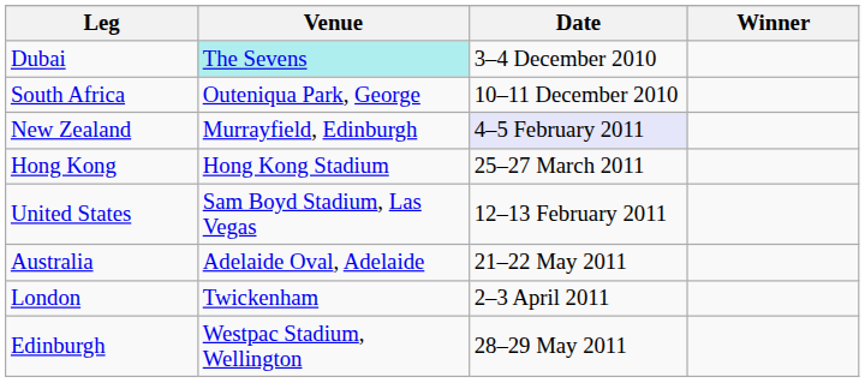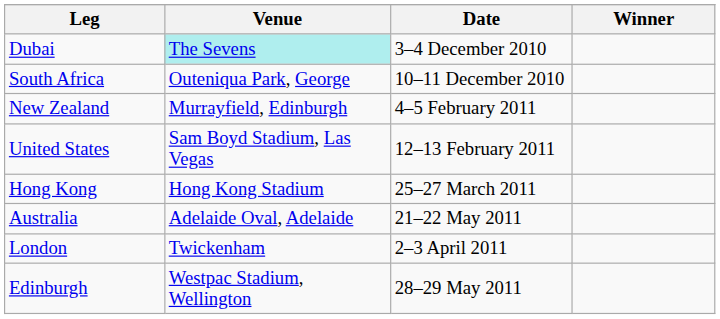New Zealand | Date: lavender background -> no background
rows swapped: United States <-> Hong Kong
